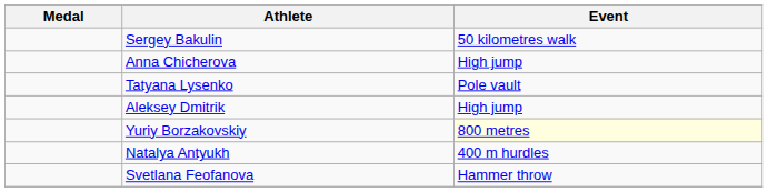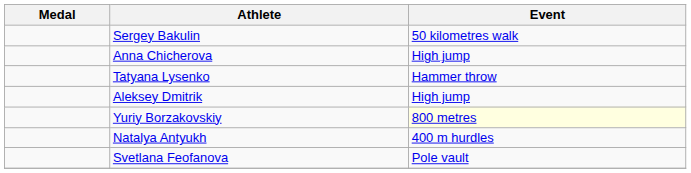Tatyana Lysenko | Event: Pole vault -> Hammer throw
Svetlana Feofanova | Event: Hammer throw -> Pole vault
